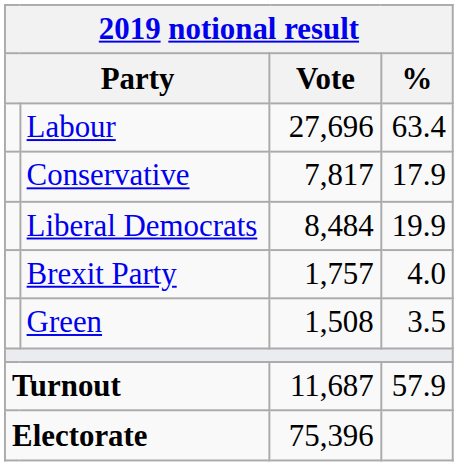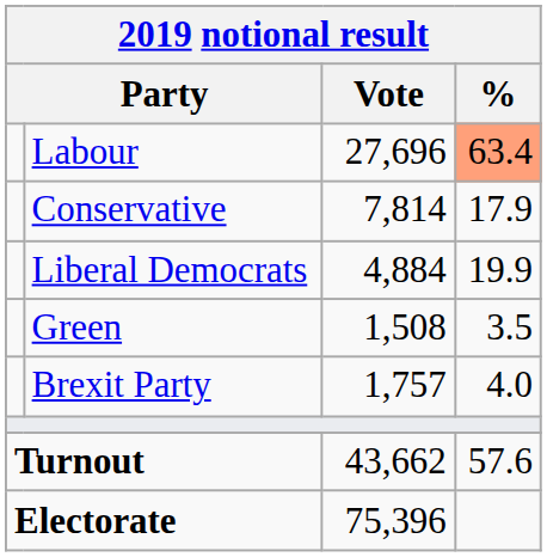Labour | %: no background -> lightsalmon background
Conservative | Vote: 7,817 -> 7,814
Liberal Democrats | Vote: 8,484 -> 4,884
rows swapped: Brexit Party <-> Green
Turnout | Vote: 11,687 -> 43,662
Turnout | %: 57.9 -> 57.6
